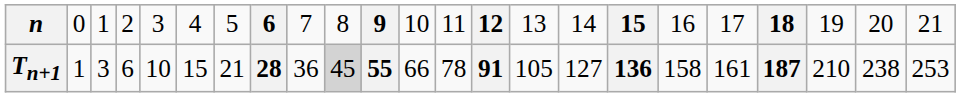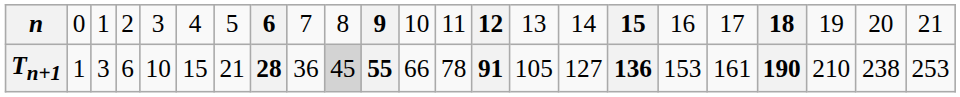Tn+1 | column 18: 158 -> 153
Tn+1 | column 20: 187 -> 190
